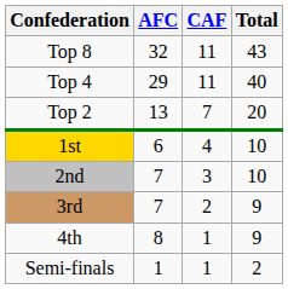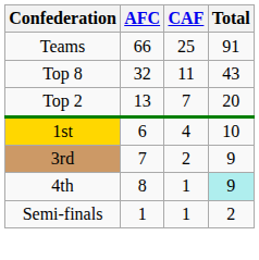+ row: Teams | 66 | 25 | 91
- row: Top 4 | 29 | 11 | 40
- row: 2nd | 7 | 3 | 10
4th | Total: no background -> paleturquoise background
